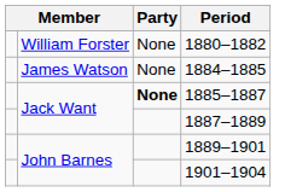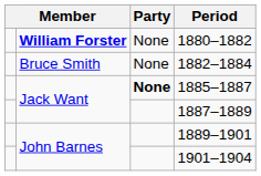1880–1882 | column 2: normal -> bold
+ row: Bruce Smith | None | 1882–1884
- row: James Watson | None | 1884–1885
